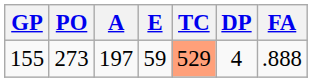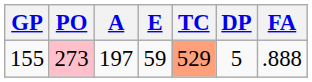155 | PO: no background -> pink background
155 | DP: 4 -> 5
